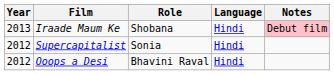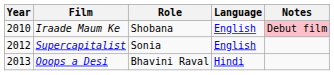Iraade Maum Ke | Year: 2013 -> 2010
Iraade Maum Ke | Language: Hindi -> English
Supercapitalist | Language: Hindi -> English
Ooops a Desi | Year: 2012 -> 2013
